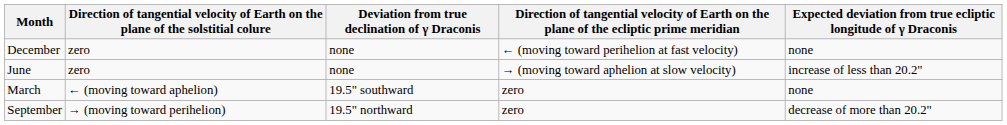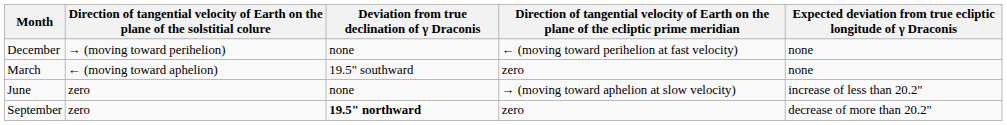December | column 2: zero -> → (moving toward perihelion)
rows swapped: March <-> June
September | column 2: → (moving toward perihelion) -> zero
September | Deviation from true declination of γ Draconis: normal -> bold
